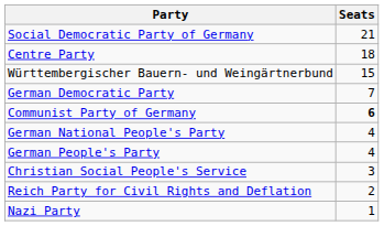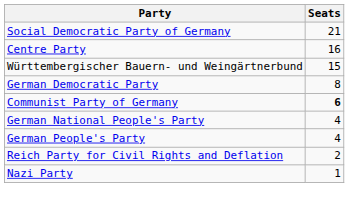Centre Party | Seats: 18 -> 16
German Democratic Party | Seats: 7 -> 8
- row: Christian Social People's Service | 3
